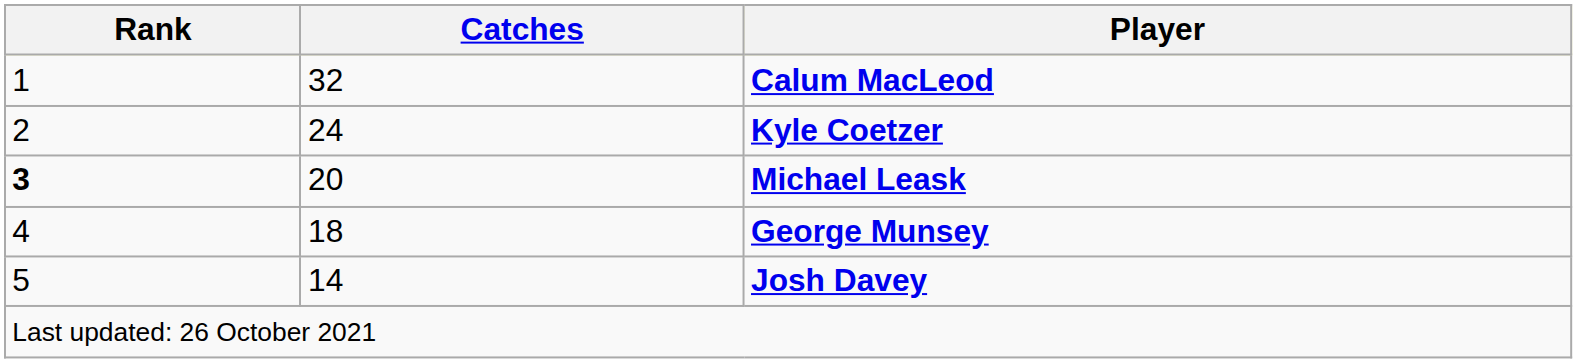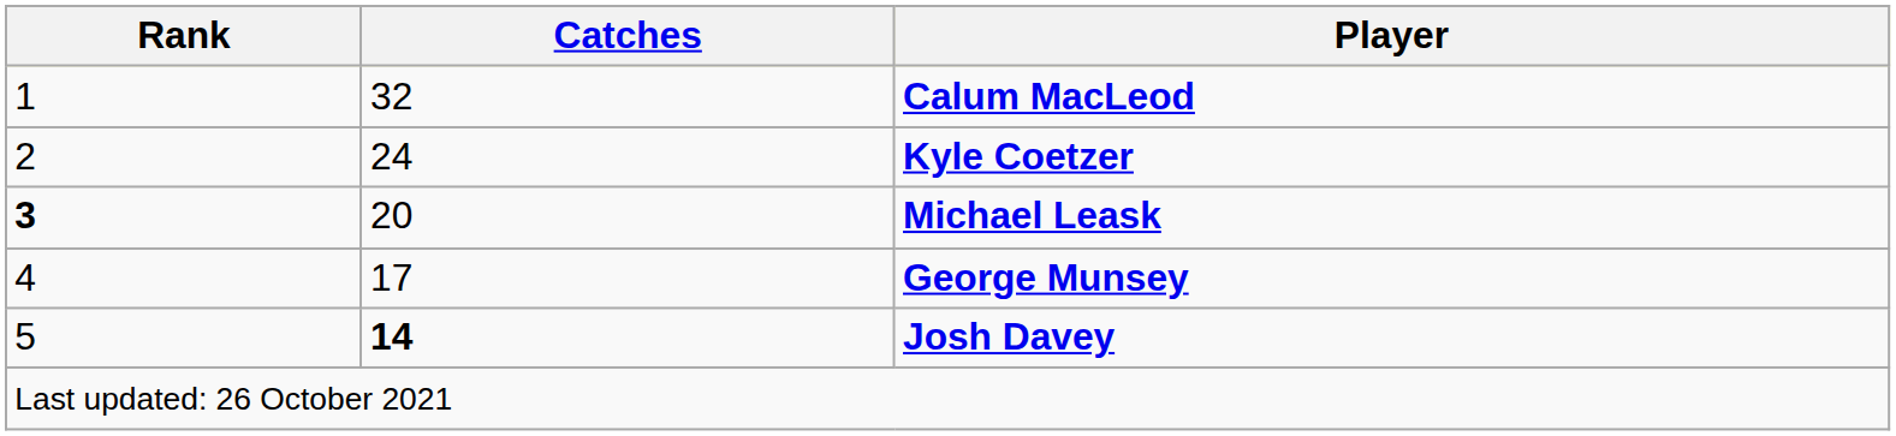George Munsey | Catches: 18 -> 17
Josh Davey | Catches: normal -> bold
